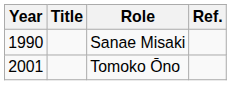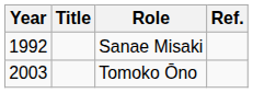Sanae Misaki | Year: 1990 -> 1992
Tomoko Ōno | Year: 2001 -> 2003
